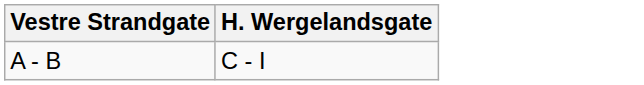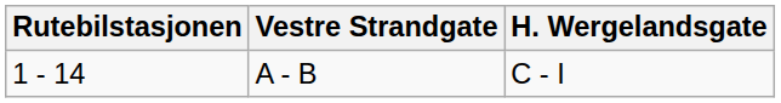+ column: Rutebilstasjonen | 1 - 14
